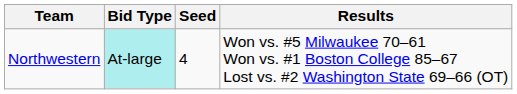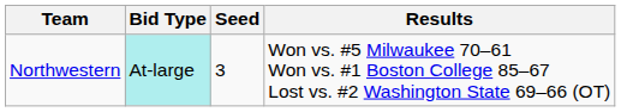Northwestern | Seed: 4 -> 3
